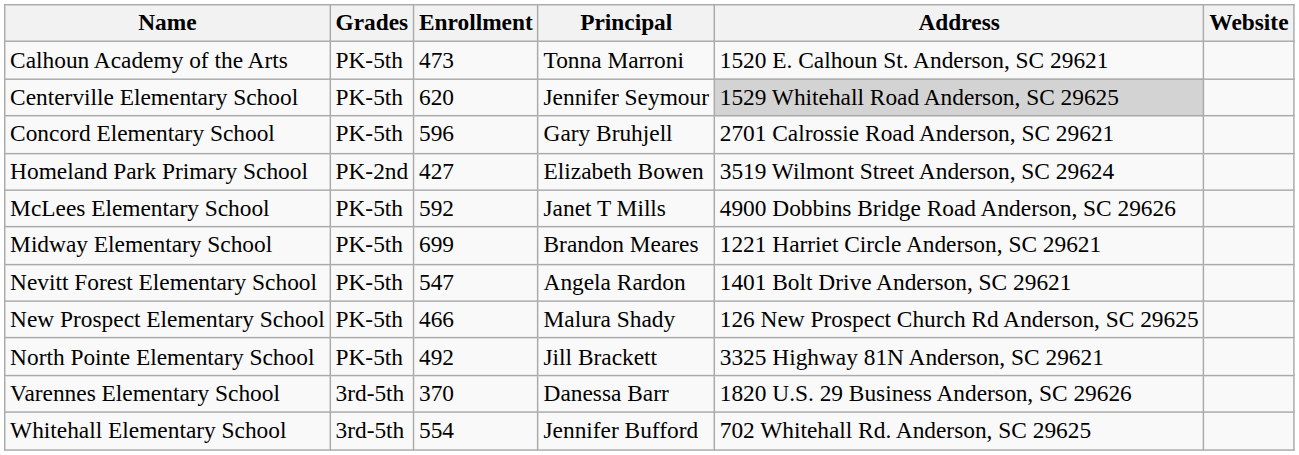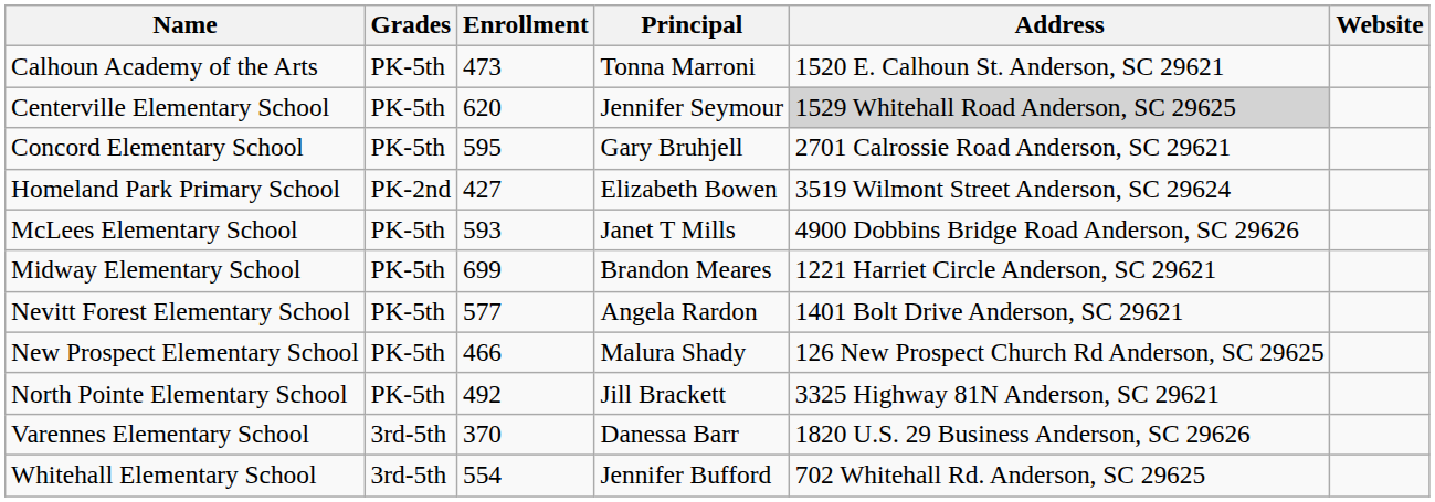Concord Elementary School | Enrollment: 596 -> 595
McLees Elementary School | Enrollment: 592 -> 593
Nevitt Forest Elementary School | Enrollment: 547 -> 577
